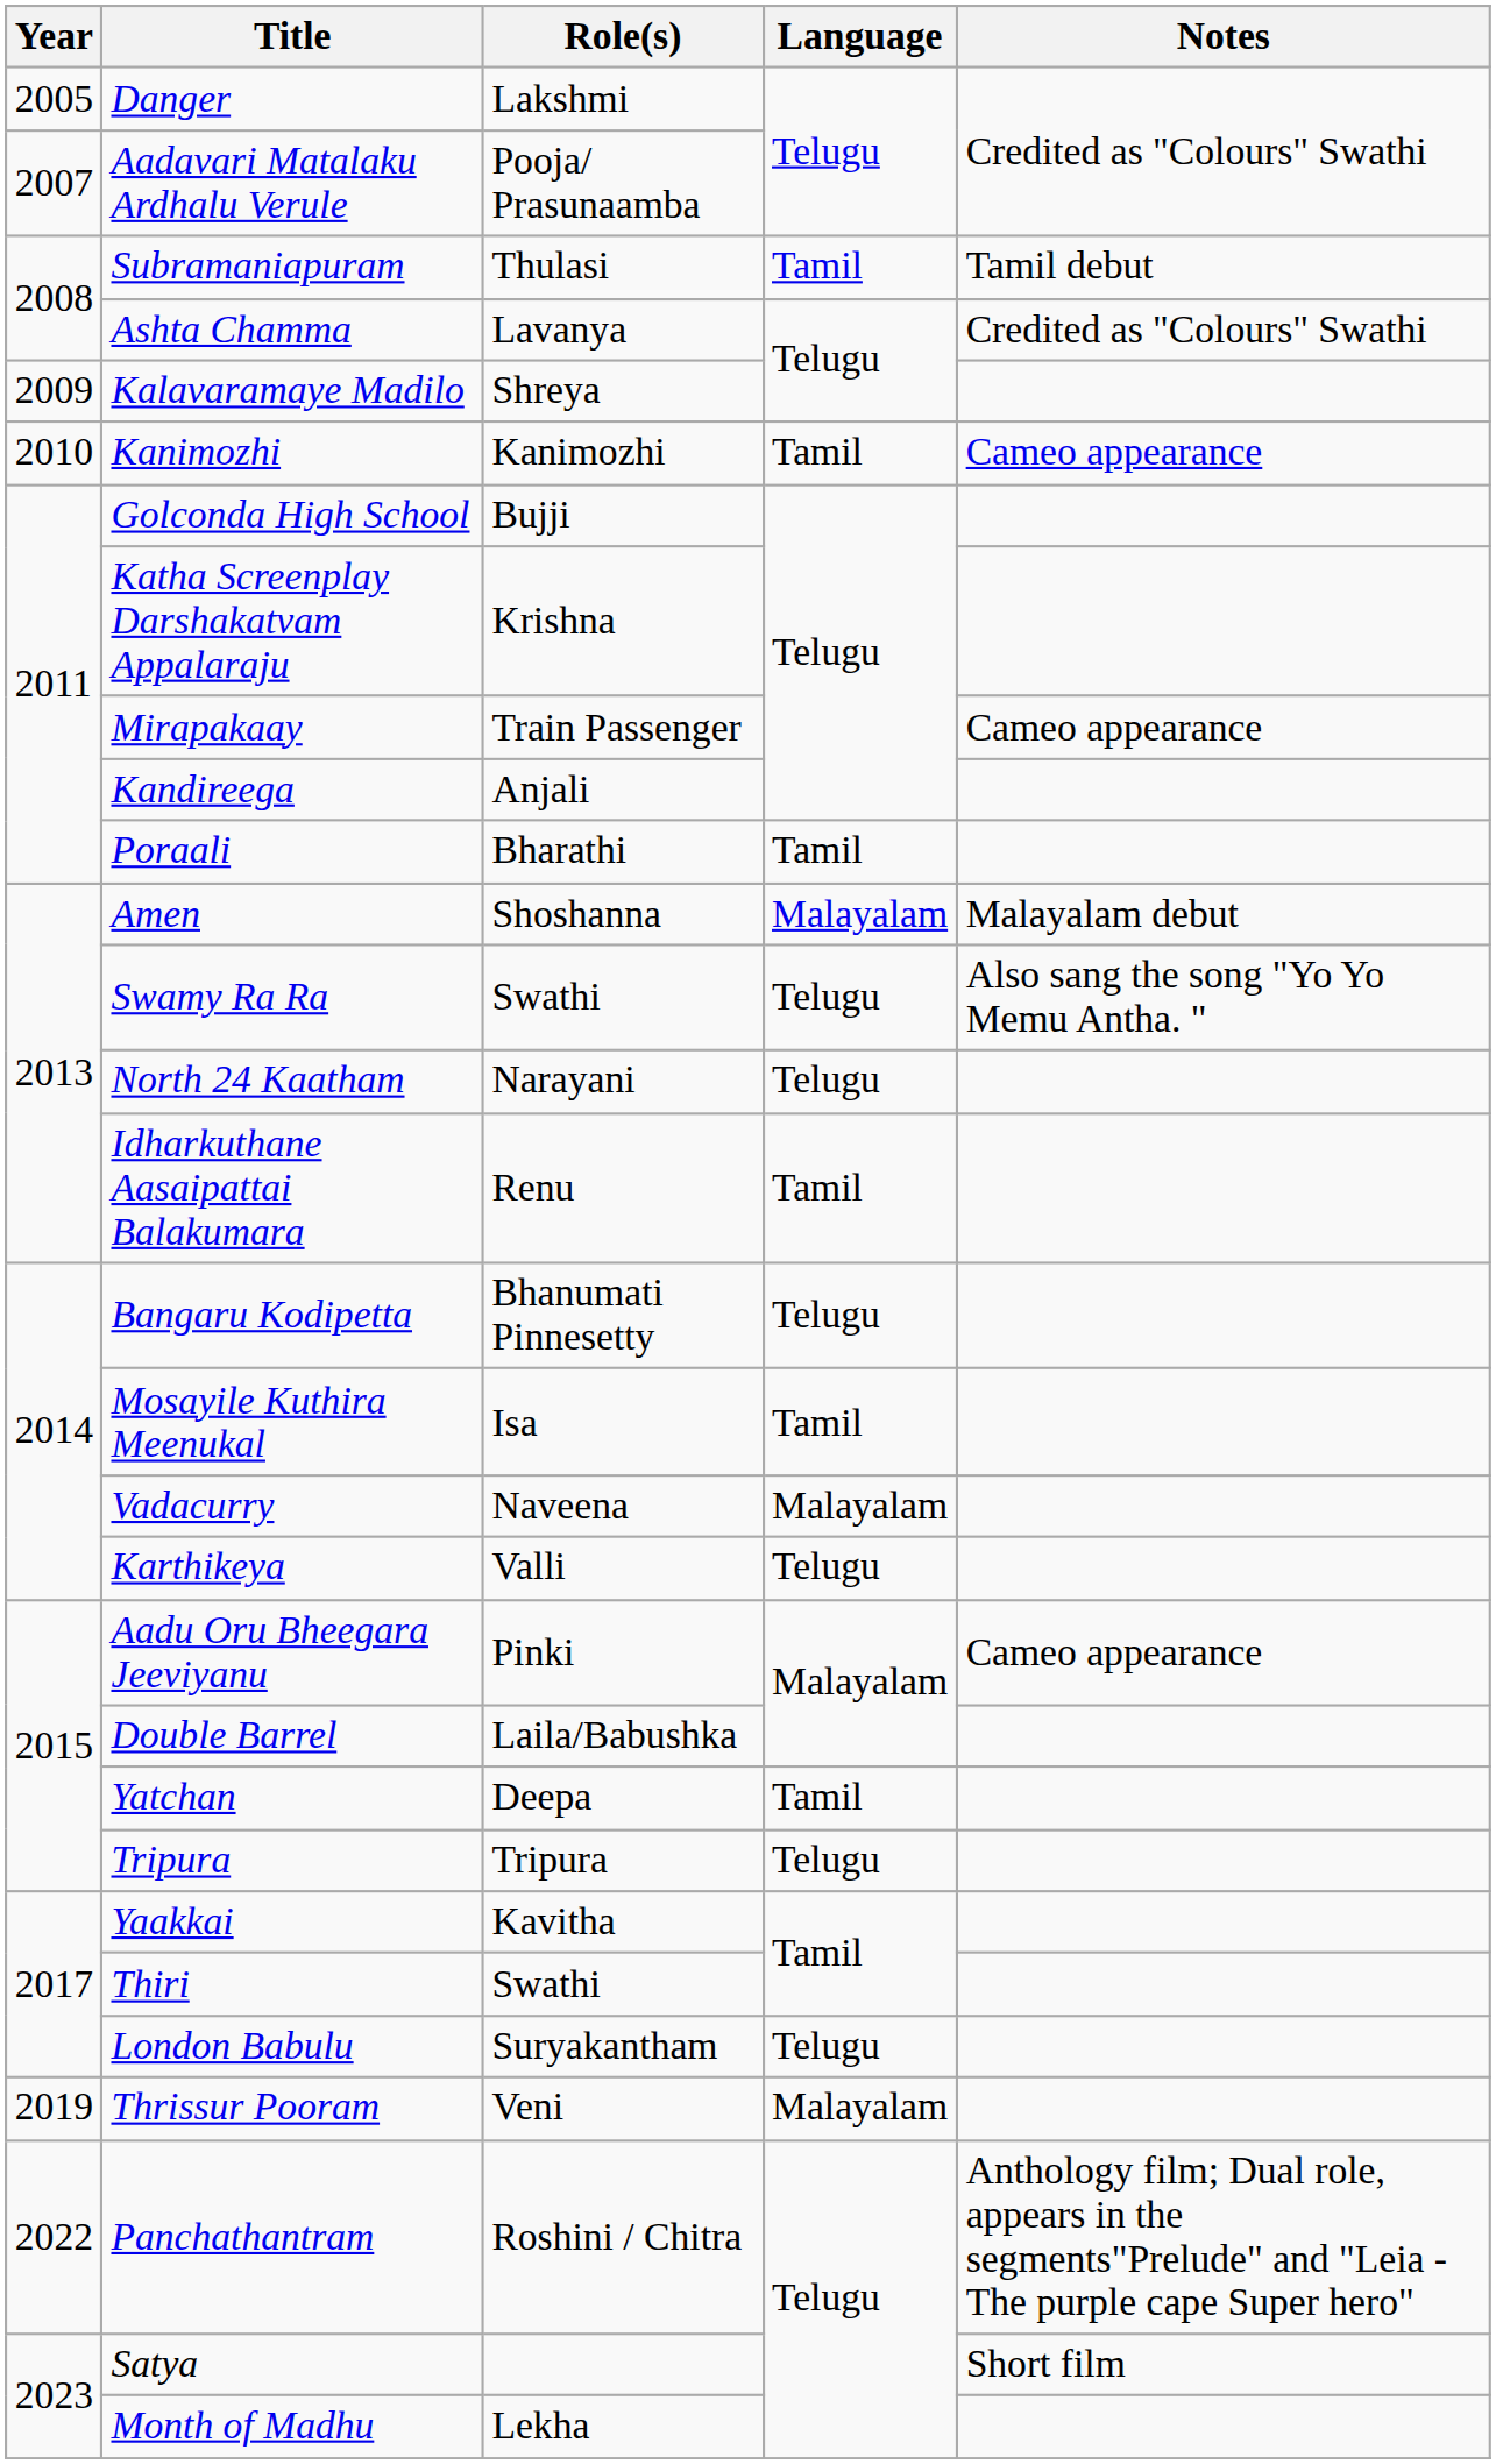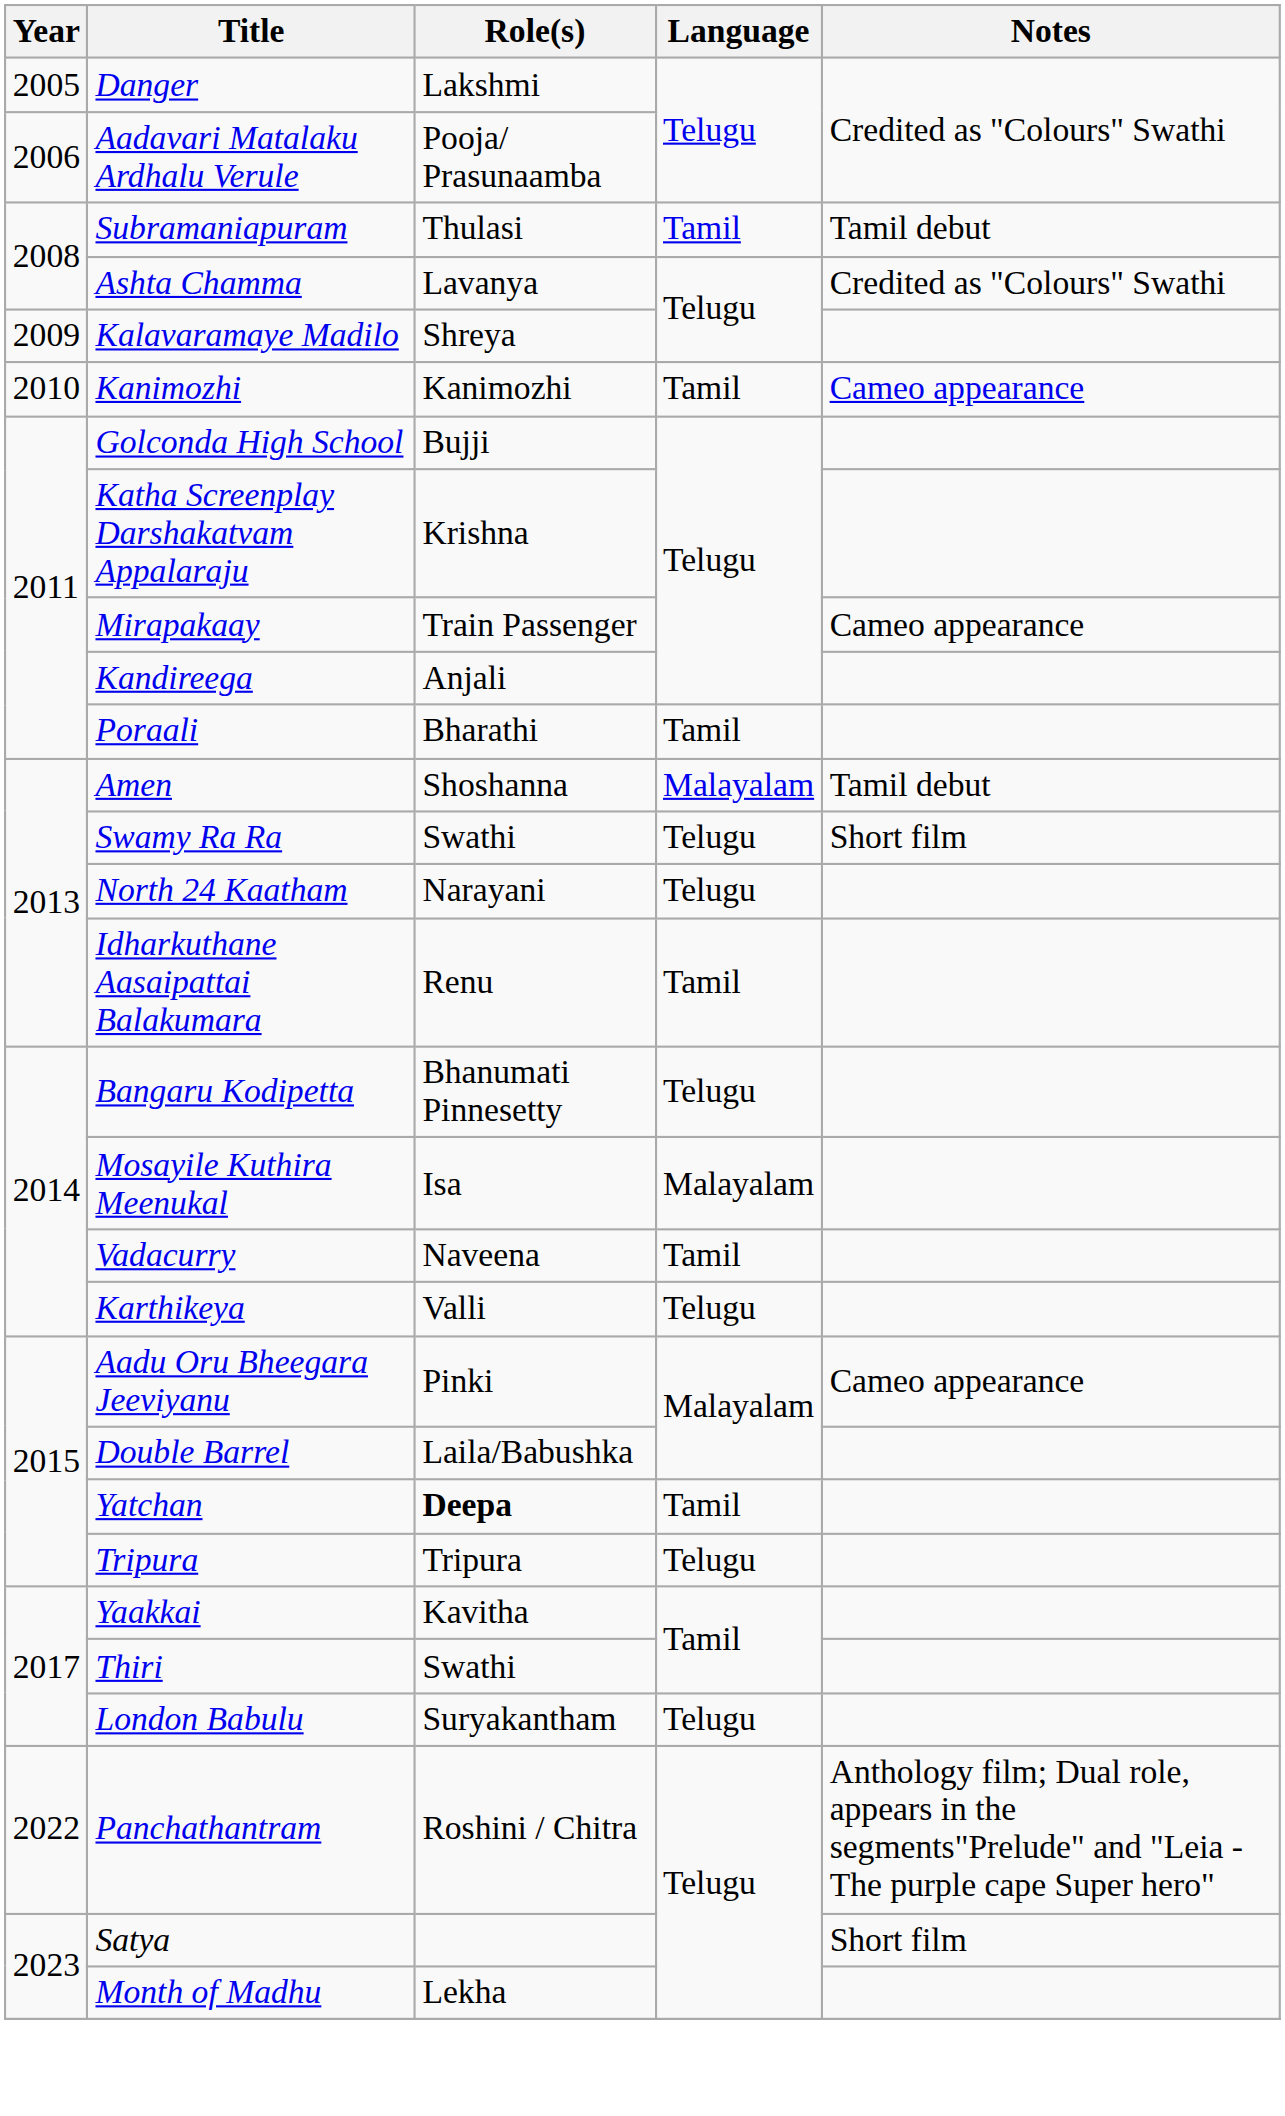Aadavari Matalaku Ardhalu Verule | Year: 2007 -> 2006
Amen | Notes: Malayalam debut -> Tamil debut
Swamy Ra Ra | Notes: Also sang the song "Yo Yo Memu Antha. " -> Short film
Mosayile Kuthira Meenukal | Language: Tamil -> Malayalam
Vadacurry | Language: Malayalam -> Tamil
Yatchan | Role(s): normal -> bold
- row: 2019 | Thrissur Pooram | Veni | Malayalam
